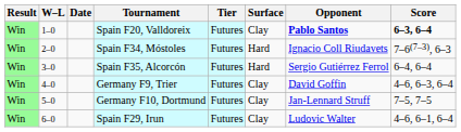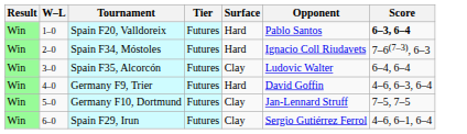- column: Date
Spain F20, Valldoreix | Surface: Clay -> Hard
Spain F20, Valldoreix | Opponent: bold -> normal
Spain F35, Alcorcón | Surface: Hard -> Clay
Spain F35, Alcorcón | Opponent: Sergio Gutiérrez Ferrol -> Ludovic Walter
Germany F9, Trier | Surface: Clay -> Hard
Spain F29, Irun | Opponent: Ludovic Walter -> Sergio Gutiérrez Ferrol
